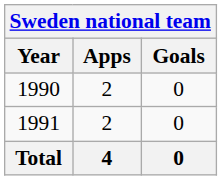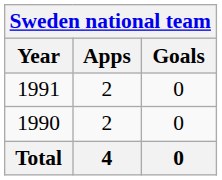rows swapped: 1990 <-> 1991
